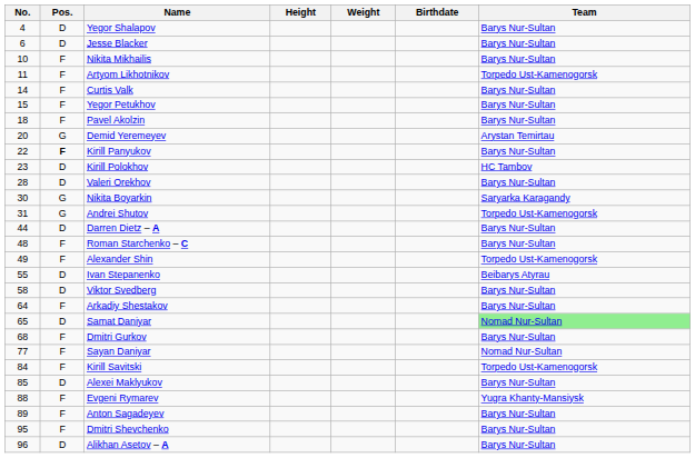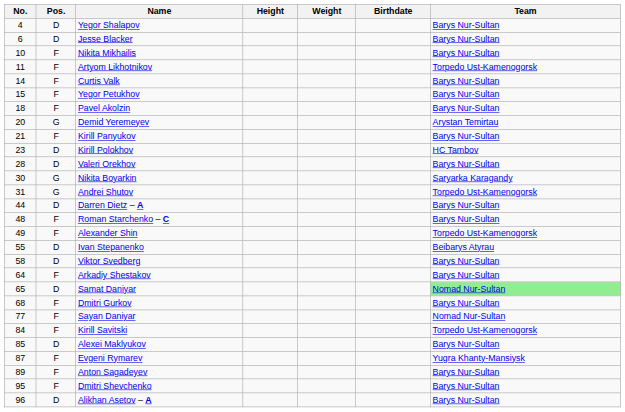Kirill Panyukov | No.: 22 -> 21
Kirill Panyukov | Pos.: bold -> normal
Evgeni Rymarev | No.: 88 -> 87
